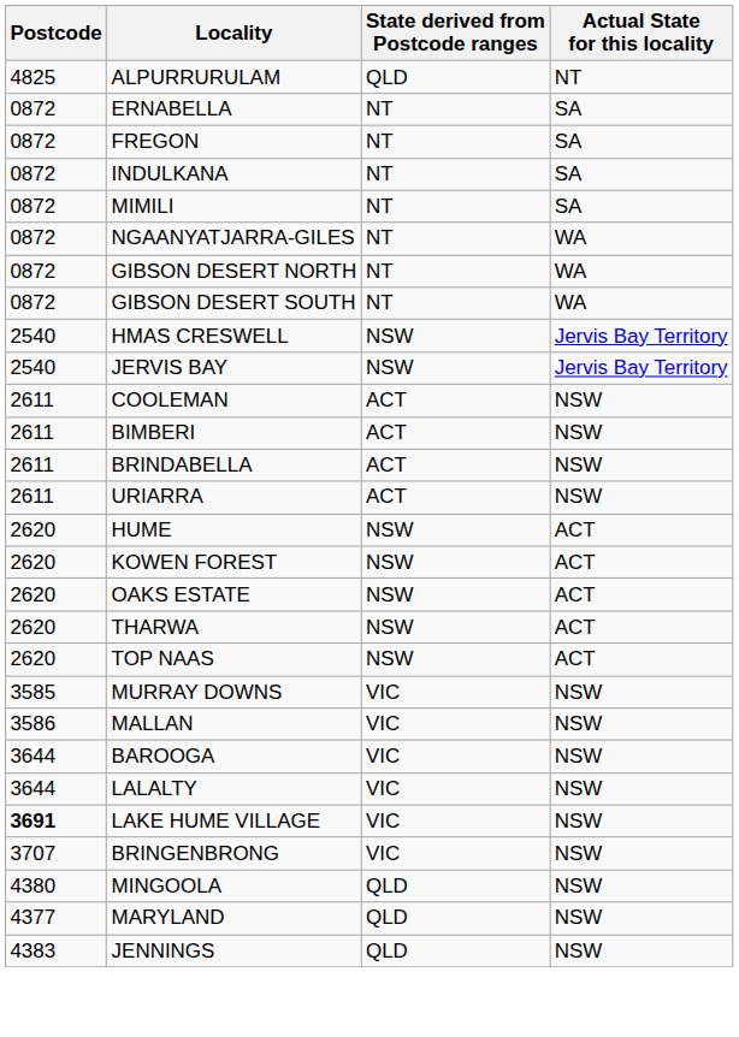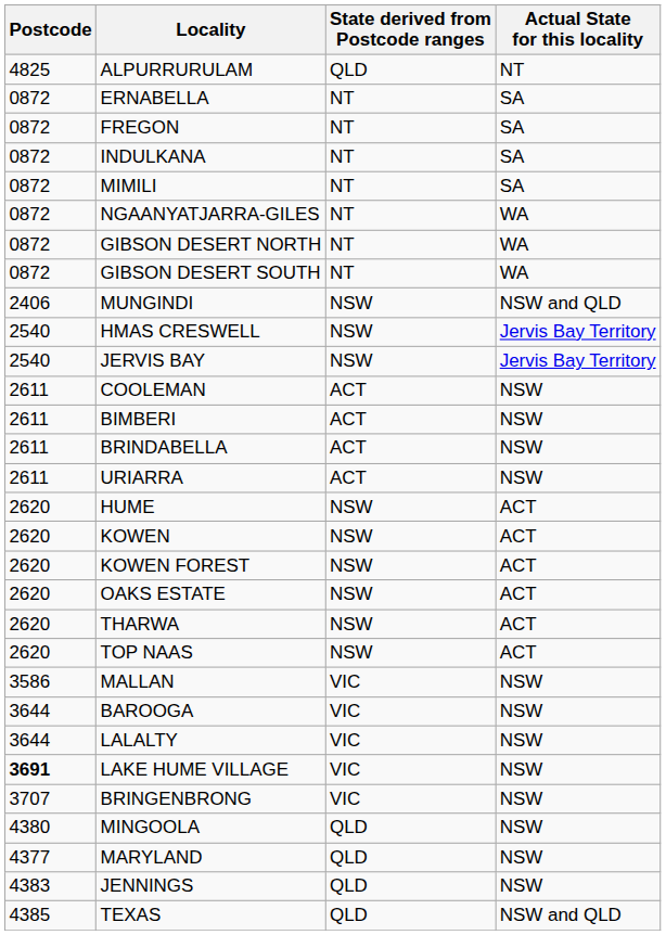+ row: 2406 | MUNGINDI | NSW | NSW and QLD
+ row: 2620 | KOWEN | NSW | ACT
- row: 3585 | MURRAY DOWNS | VIC | NSW
+ row: 4385 | TEXAS | QLD | NSW and QLD
